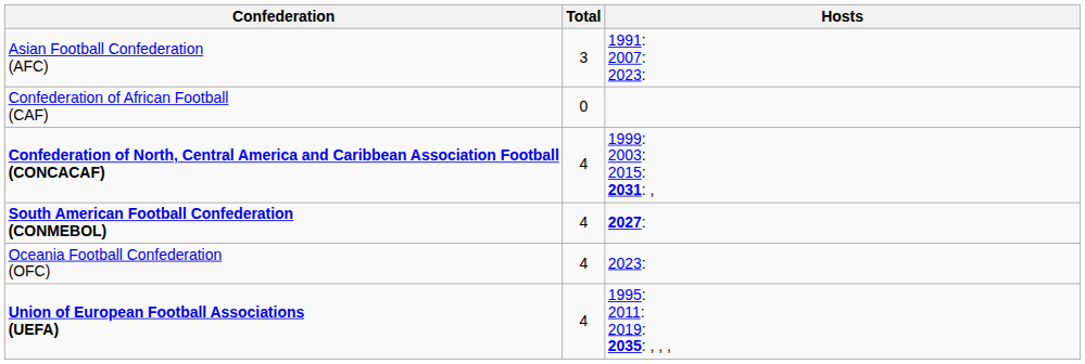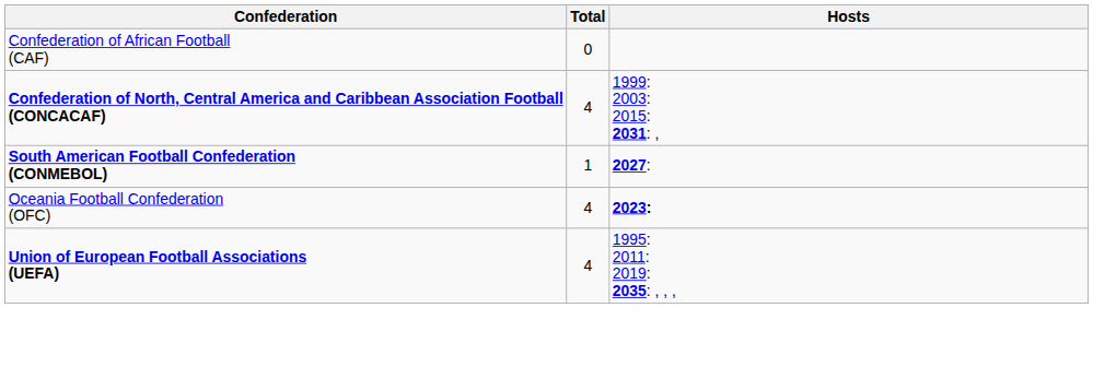- row: Asian Football Confederation (AFC) | 3 | 1991: 2007: 2023:
South American Football Confederation (CONMEBOL) | Total: 4 -> 1
Oceania Football Confederation (OFC) | Hosts: normal -> bold
